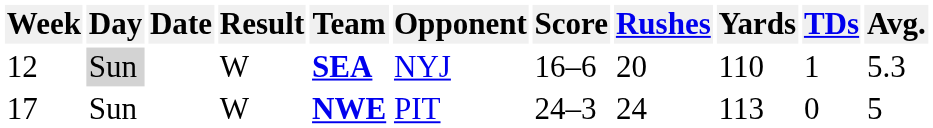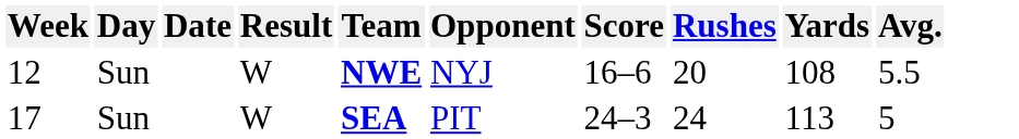- column: TDs | 1 | 0
12 | Day: lightgrey background -> no background
12 | Team: SEA -> NWE
12 | Yards: 110 -> 108
12 | Avg.: 5.3 -> 5.5
17 | Team: NWE -> SEA
